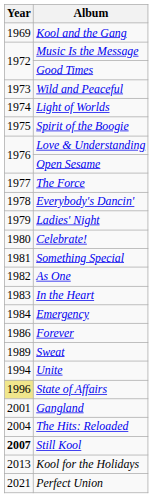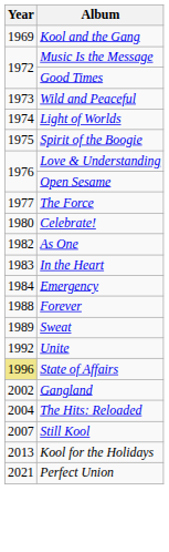- row: 1978 | Everybody's Dancin'
- row: 1979 | Ladies' Night
- row: 1981 | Something Special
Forever | Year: 1986 -> 1988
Unite | Year: 1994 -> 1992
Gangland | Year: 2001 -> 2002
Still Kool | Year: bold -> normal
